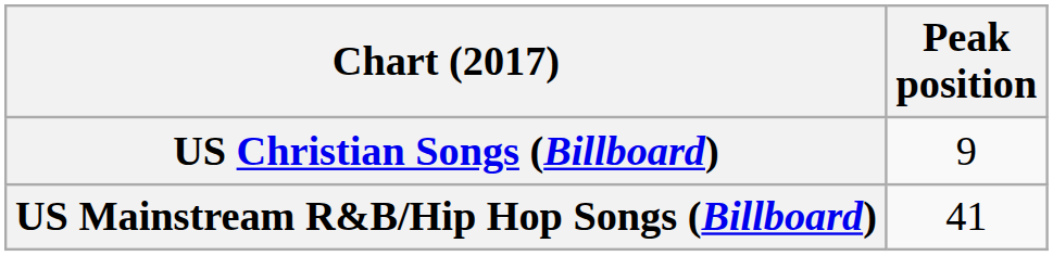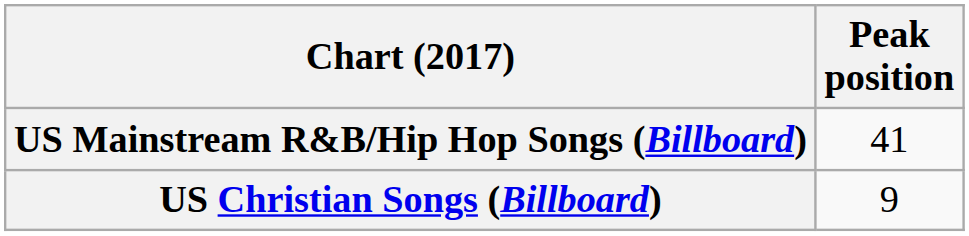rows swapped: US Christian Songs (Billboard) <-> US Mainstream R&B/Hip Hop Songs (Billboard)
